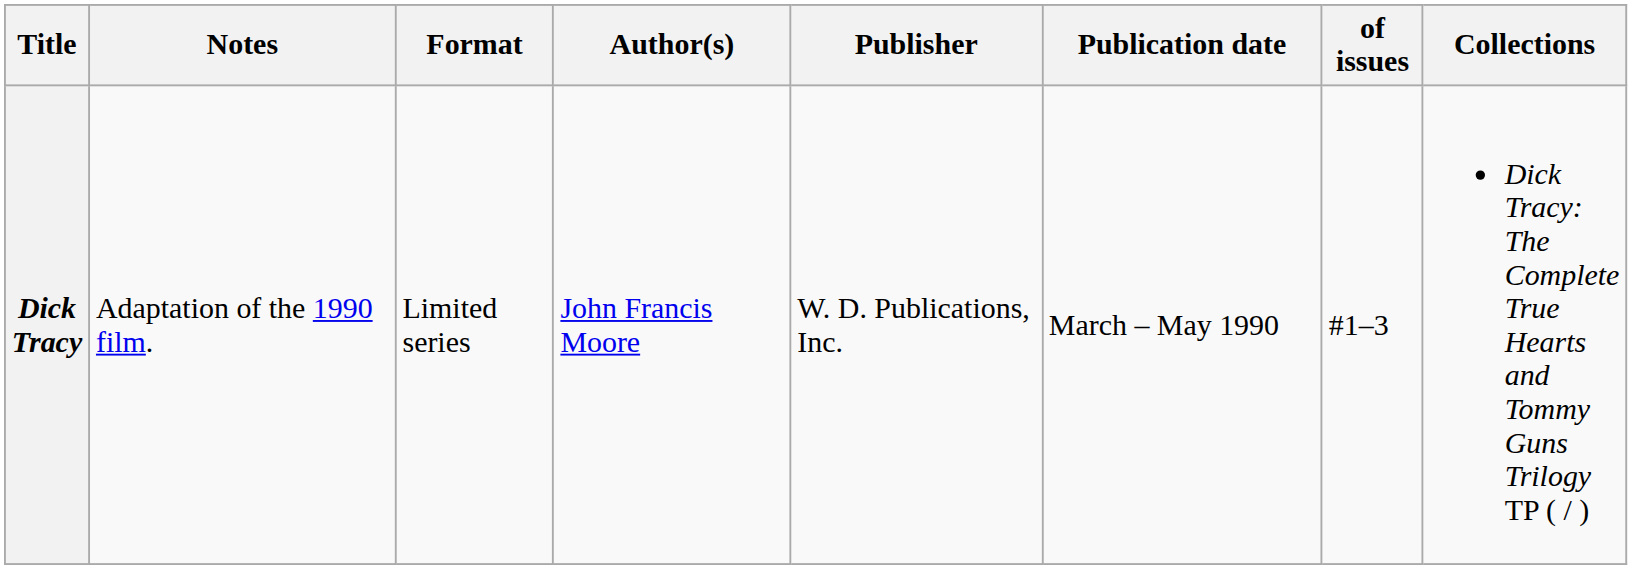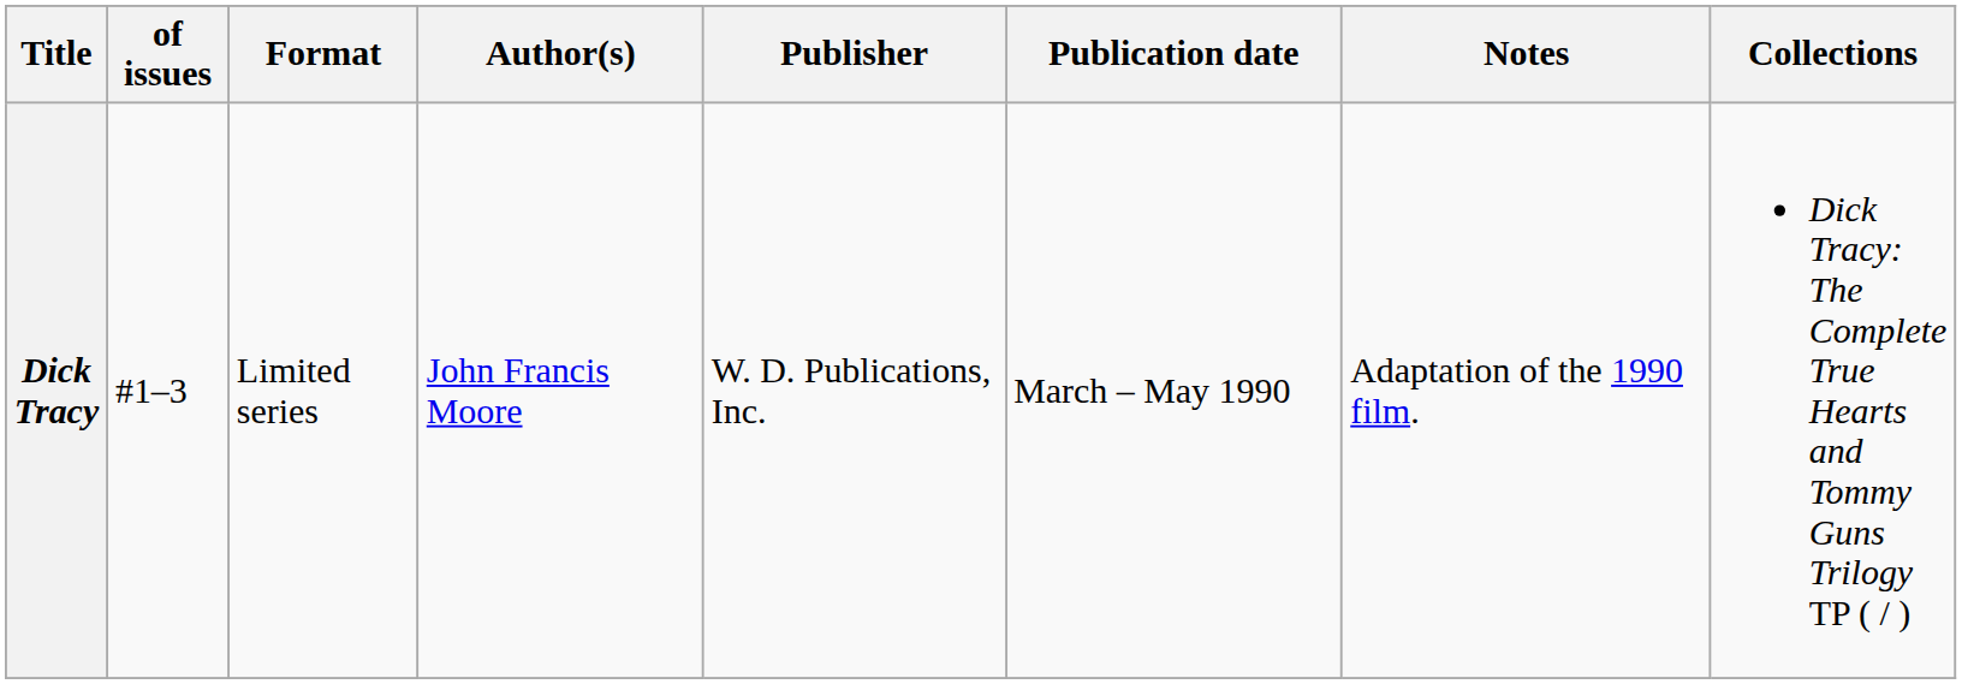columns swapped: of issues <-> Notes
